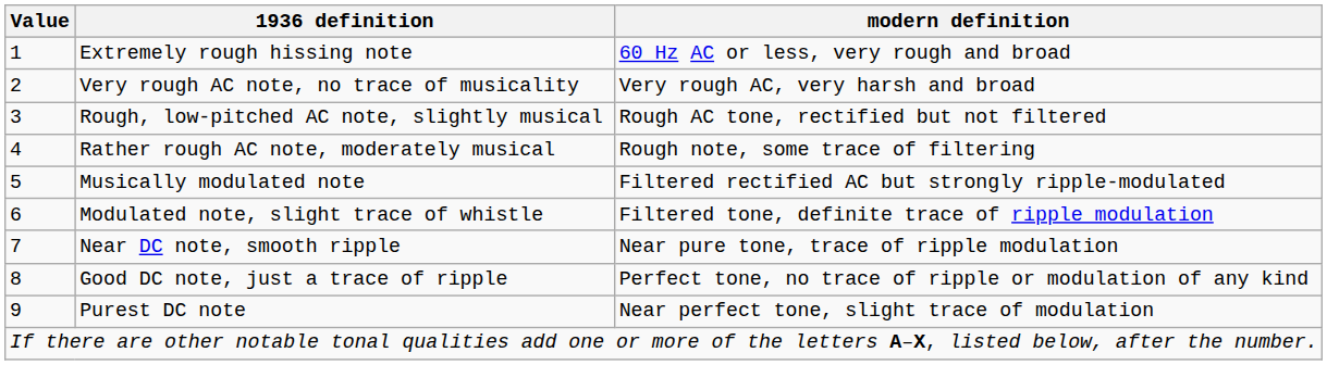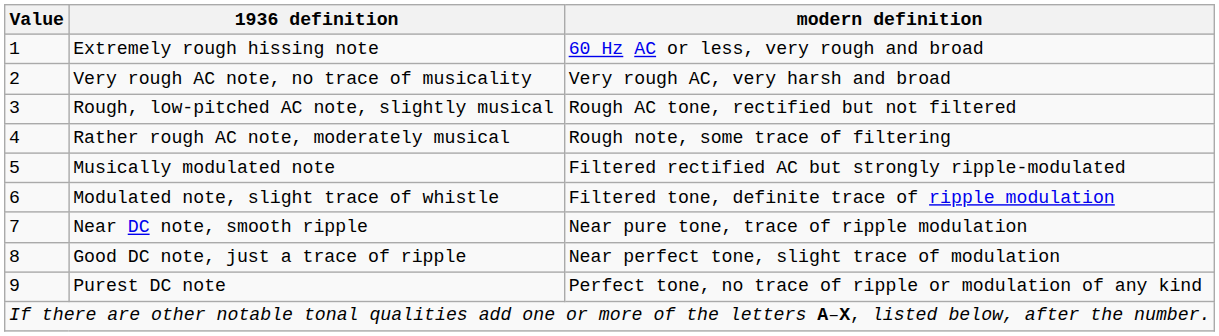Good DC note, just a trace of ripple | modern definition: Perfect tone, no trace of ripple or modulation of any kind -> Near perfect tone, slight trace of modulation
Purest DC note | modern definition: Near perfect tone, slight trace of modulation -> Perfect tone, no trace of ripple or modulation of any kind
